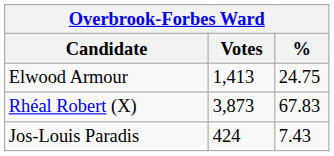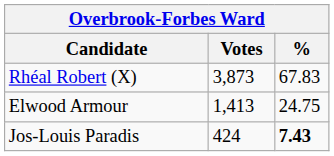rows swapped: Rhéal Robert (X) <-> Elwood Armour
Jos-Louis Paradis | %: normal -> bold
